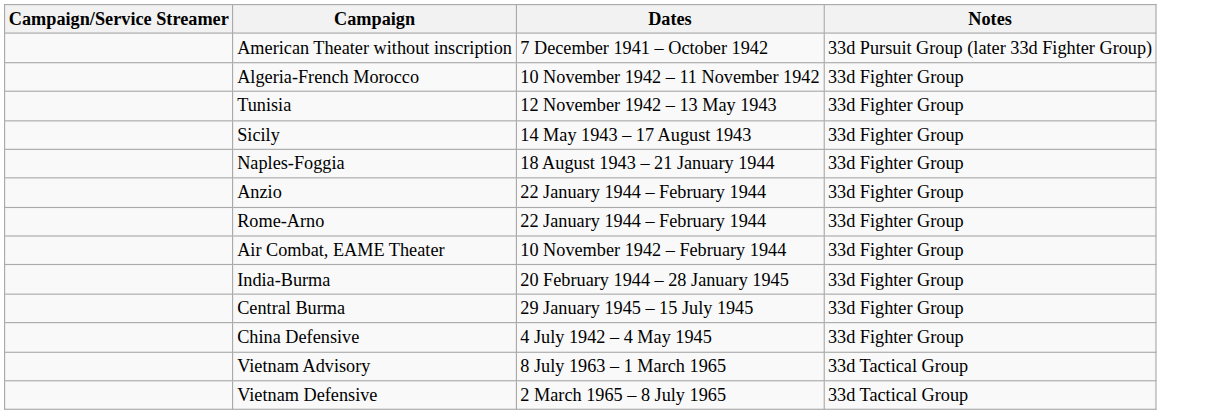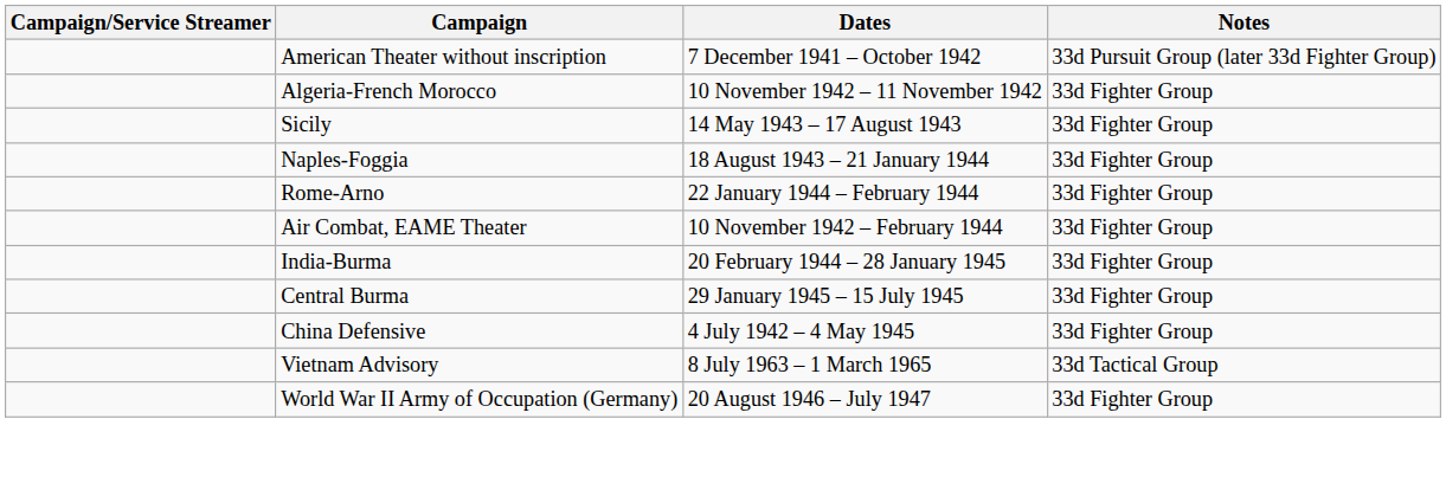- row: Tunisia | 12 November 1942 – 13 May 1943 | 33d Fighter Group
- row: Anzio | 22 January 1944 – February 1944 | 33d Fighter Group
- row: Vietnam Defensive | 2 March 1965 – 8 July 1965 | 33d Tactical Group
+ row: World War II Army of Occupation (Germany) | 20 August 1946 – July 1947 | 33d Fighter Group
